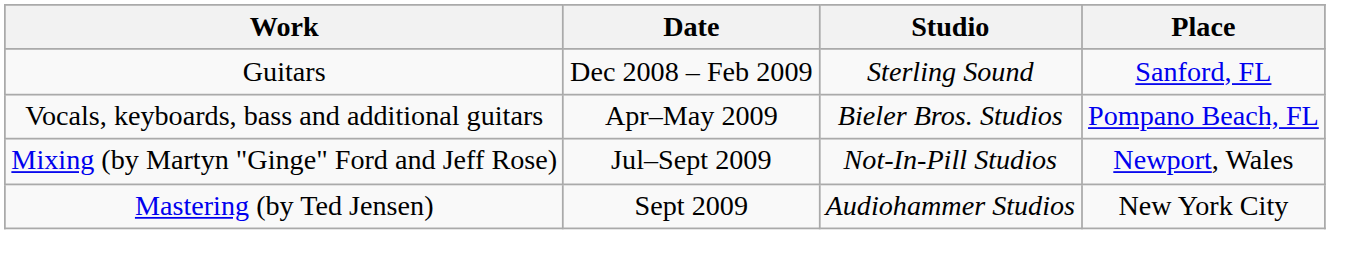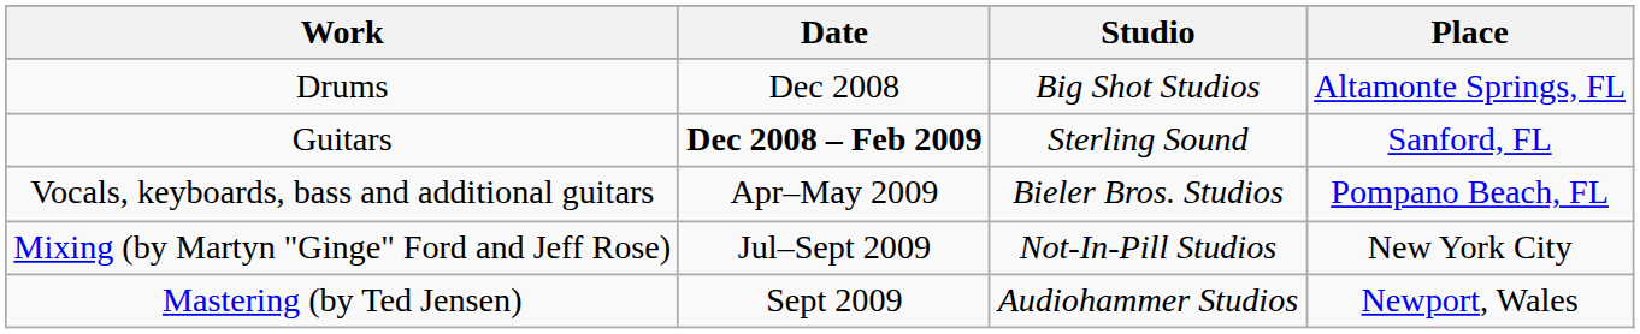+ row: Drums | Dec 2008 | Big Shot Studios | Altamonte Springs, FL
Guitars | Date: normal -> bold
Mixing (by Martyn "Ginge" Ford and Jeff Rose) | Place: Newport, Wales -> New York City
Mastering (by Ted Jensen) | Place: New York City -> Newport, Wales
